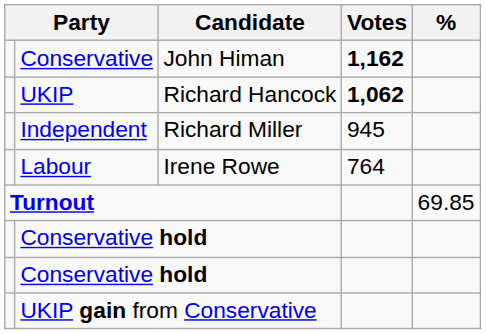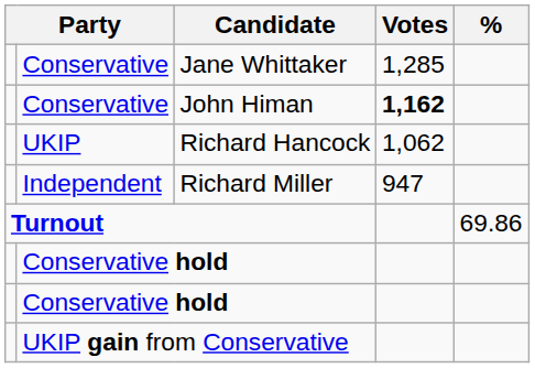+ row: Conservative | Jane Whittaker | 1,285
Richard Hancock | Votes: bold -> normal
Richard Miller | Votes: 945 -> 947
- row: Labour | Irene Rowe | 764
Turnout | %: 69.85 -> 69.86
